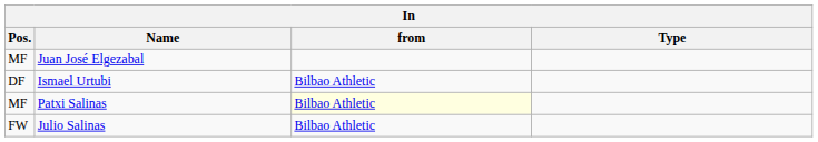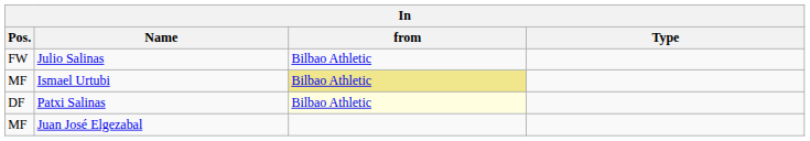rows swapped: Julio Salinas <-> Juan José Elgezabal
Ismael Urtubi | Pos.: DF -> MF
Ismael Urtubi | from: no background -> khaki background
Patxi Salinas | Pos.: MF -> DF
